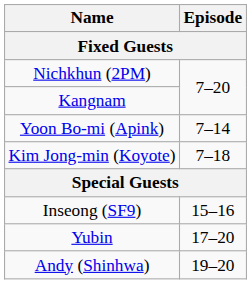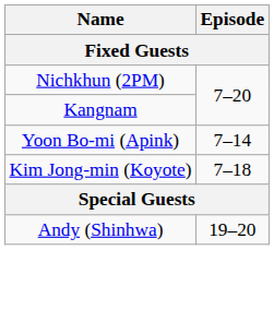- row: Inseong (SF9) | 15–16
- row: Yubin | 17–20
